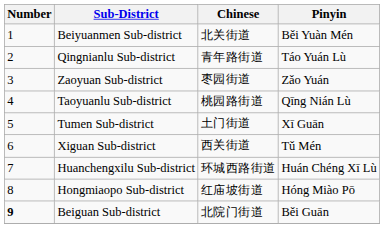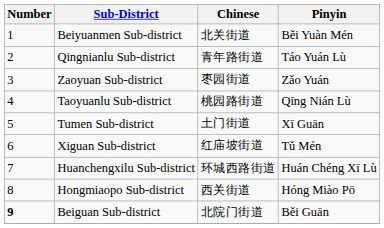Xiguan Sub-district | Chinese: 西关街道 -> 红庙坡街道
Hongmiaopo Sub-district | Chinese: 红庙坡街道 -> 西关街道
